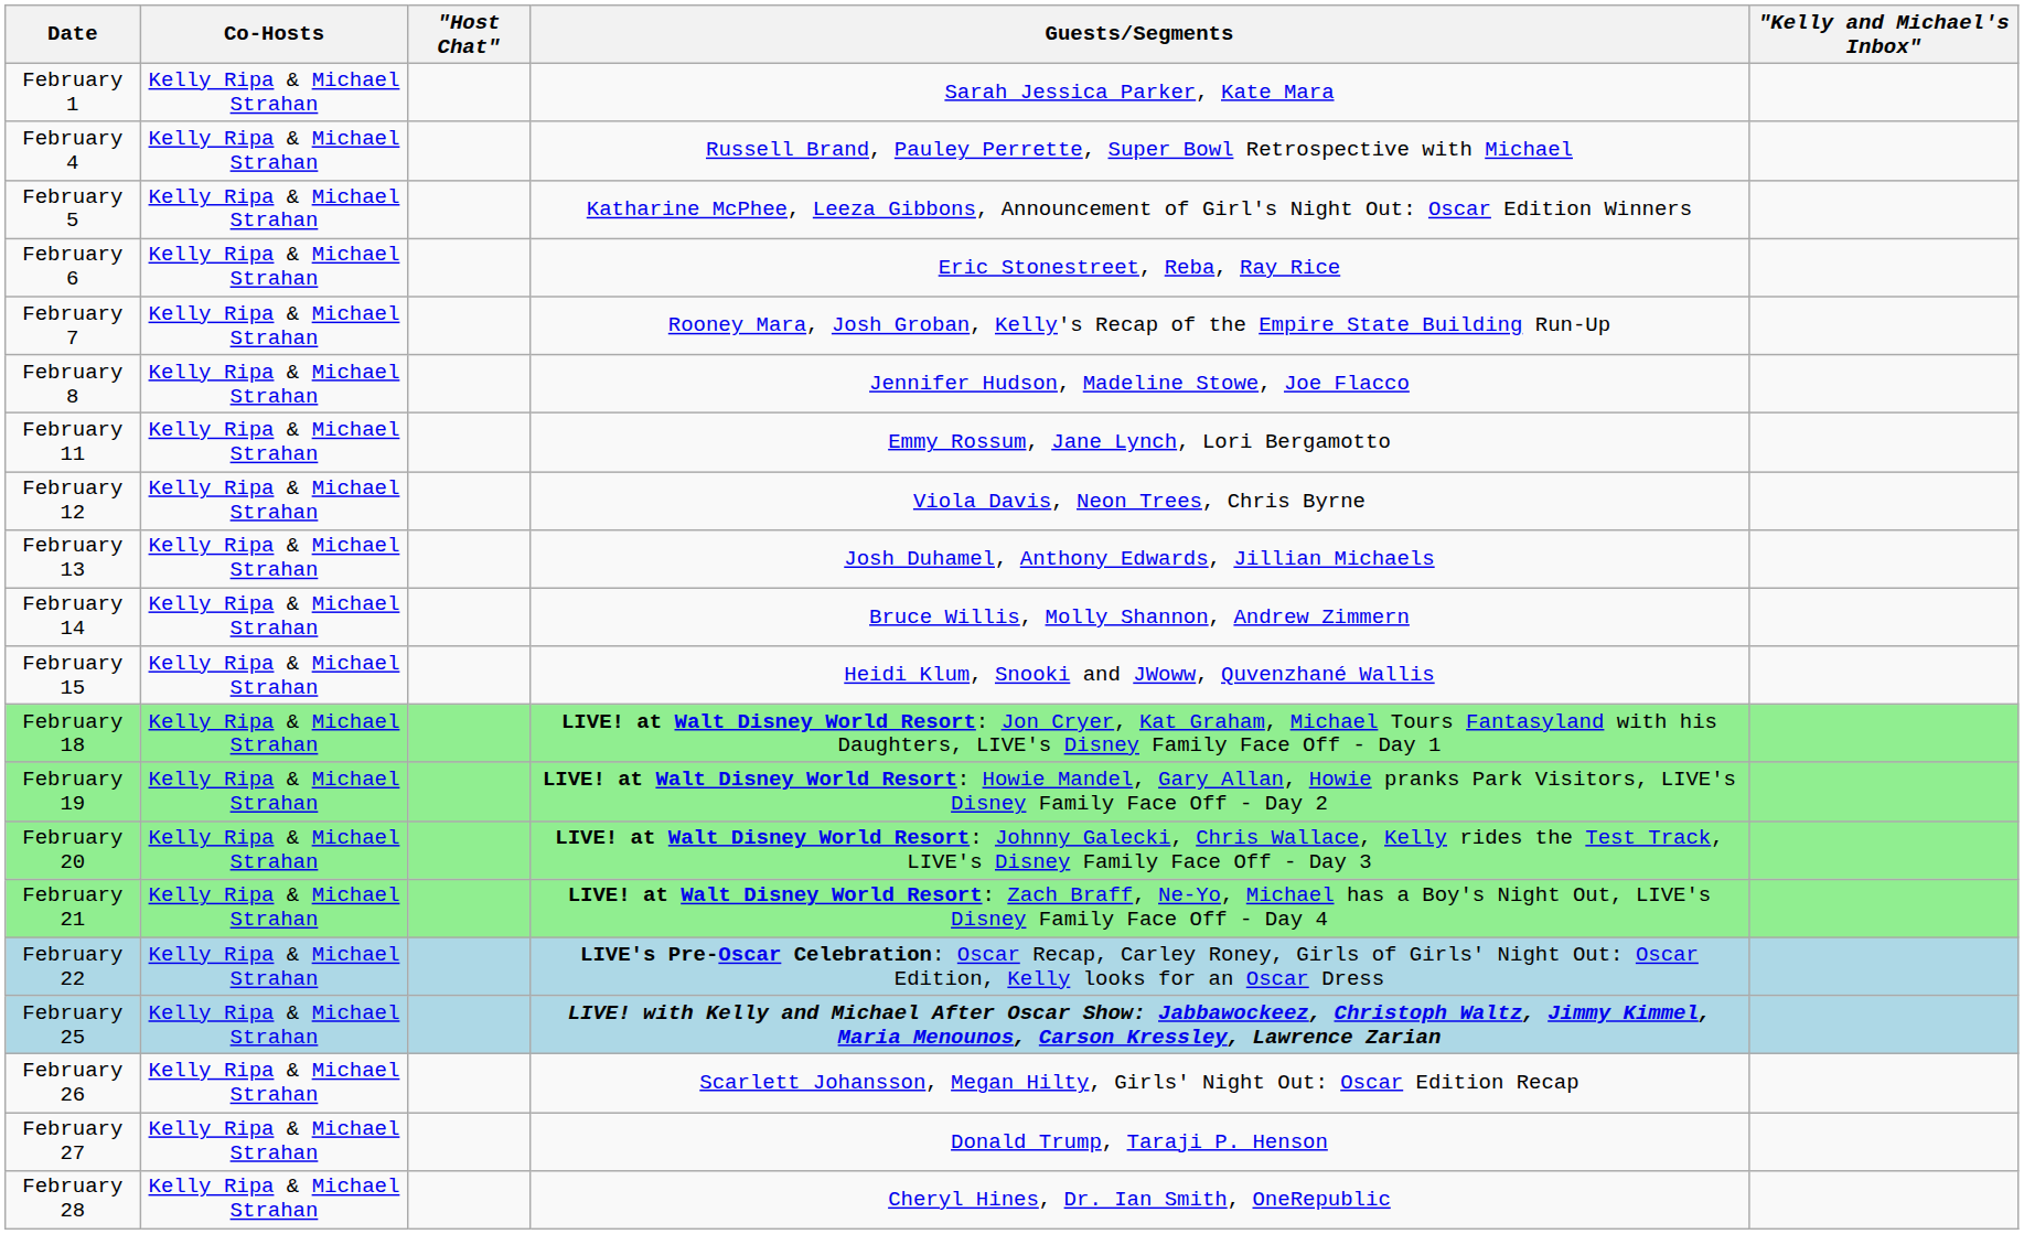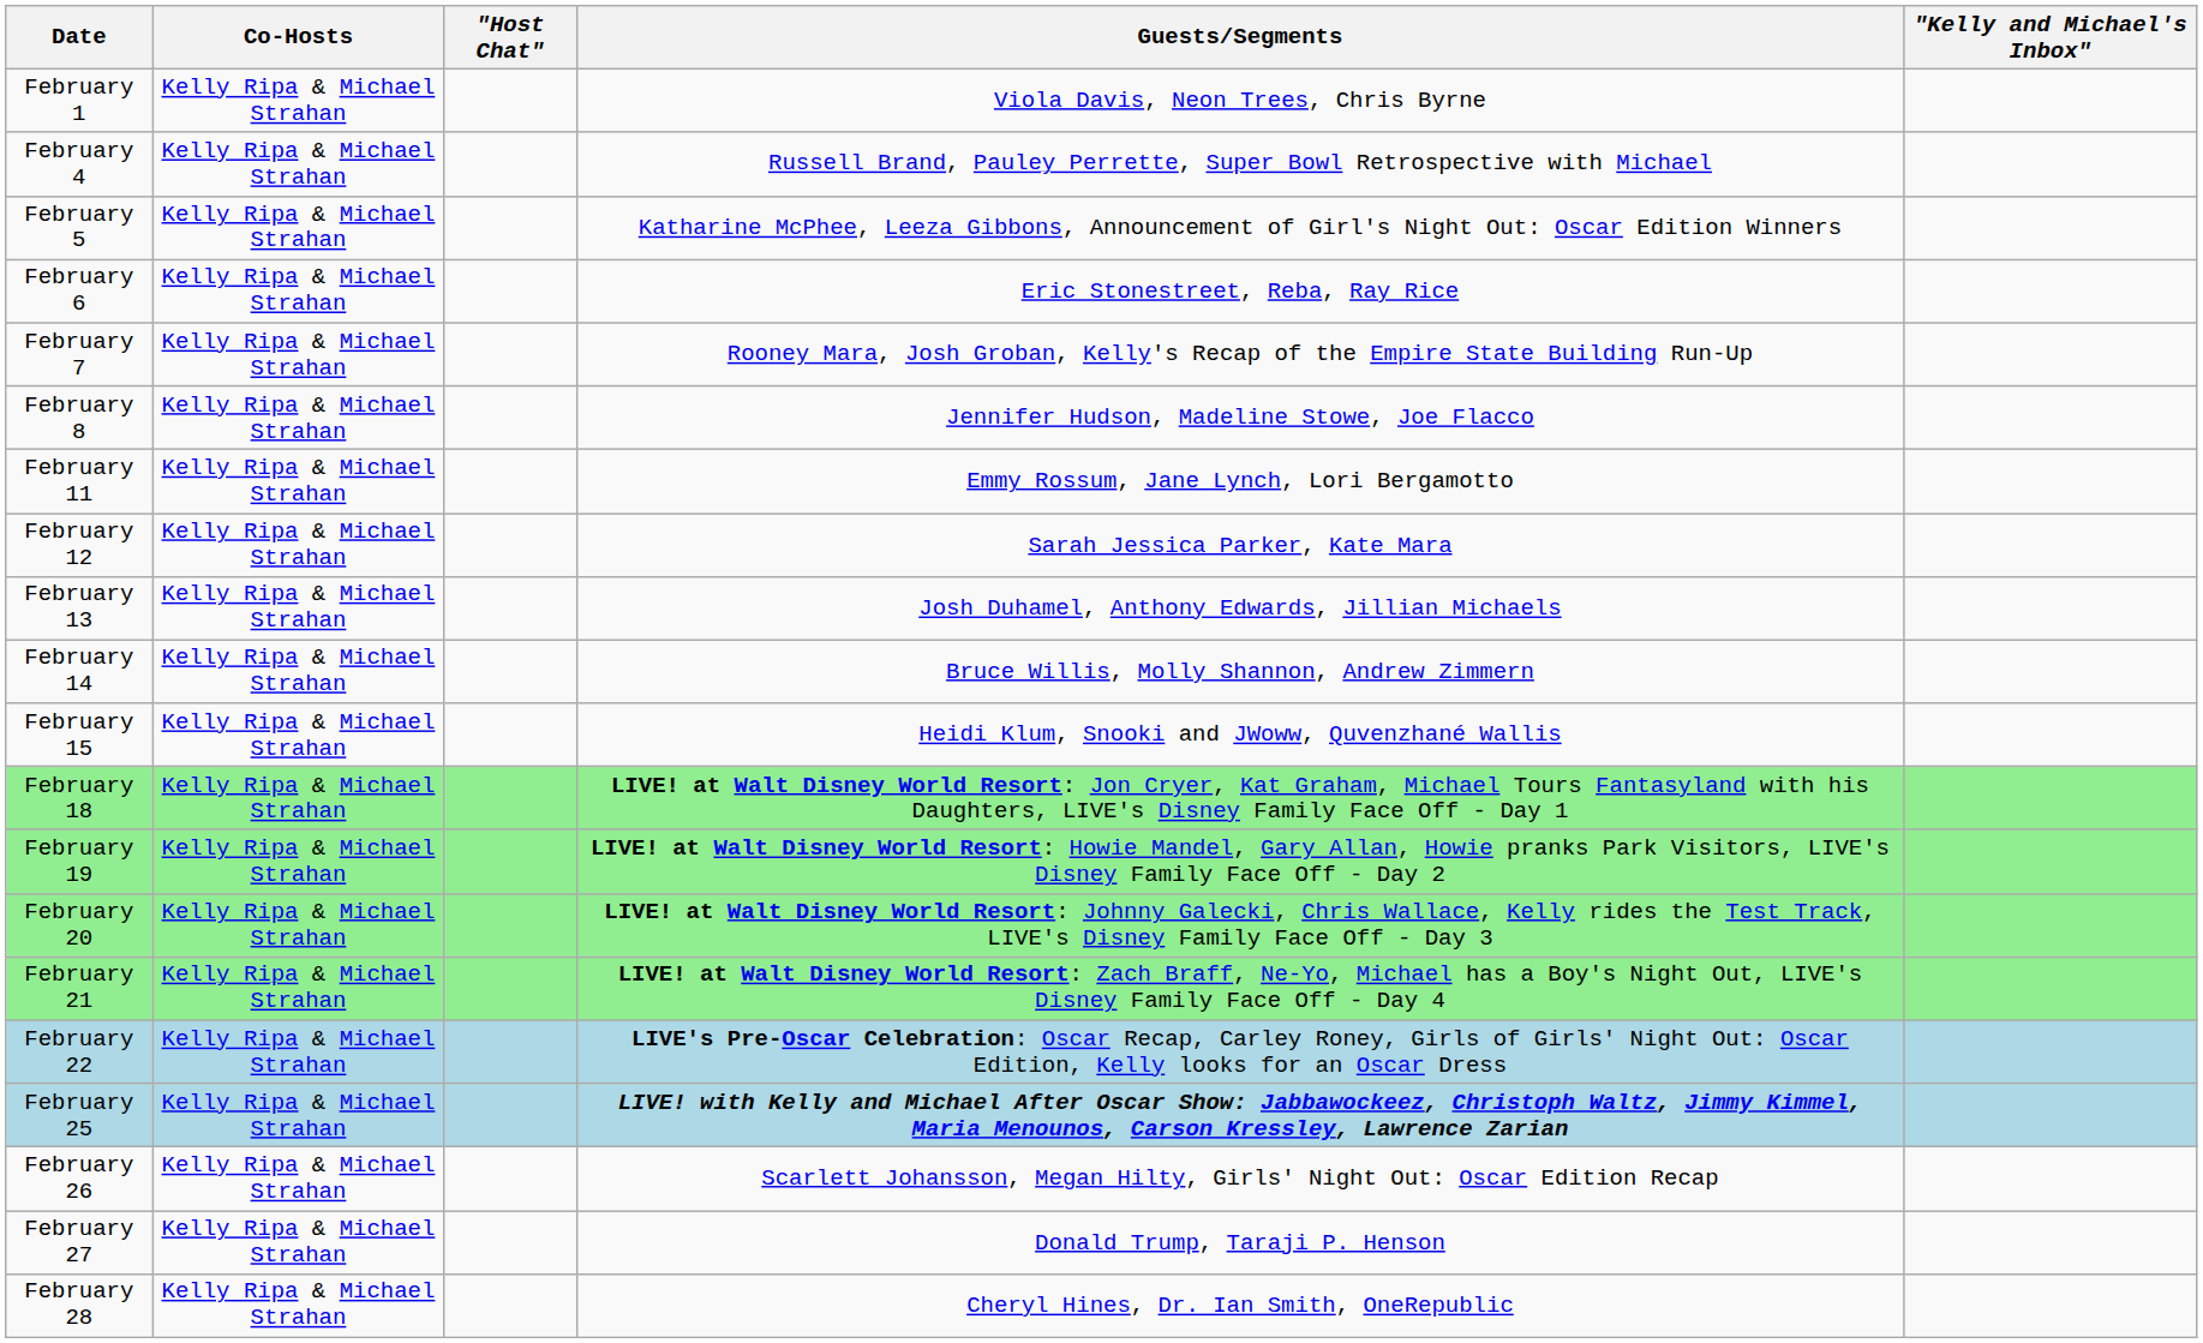February 1 | Guests/Segments: Sarah Jessica Parker, Kate Mara -> Viola Davis, Neon Trees, Chris Byrne
February 12 | Guests/Segments: Viola Davis, Neon Trees, Chris Byrne -> Sarah Jessica Parker, Kate Mara
